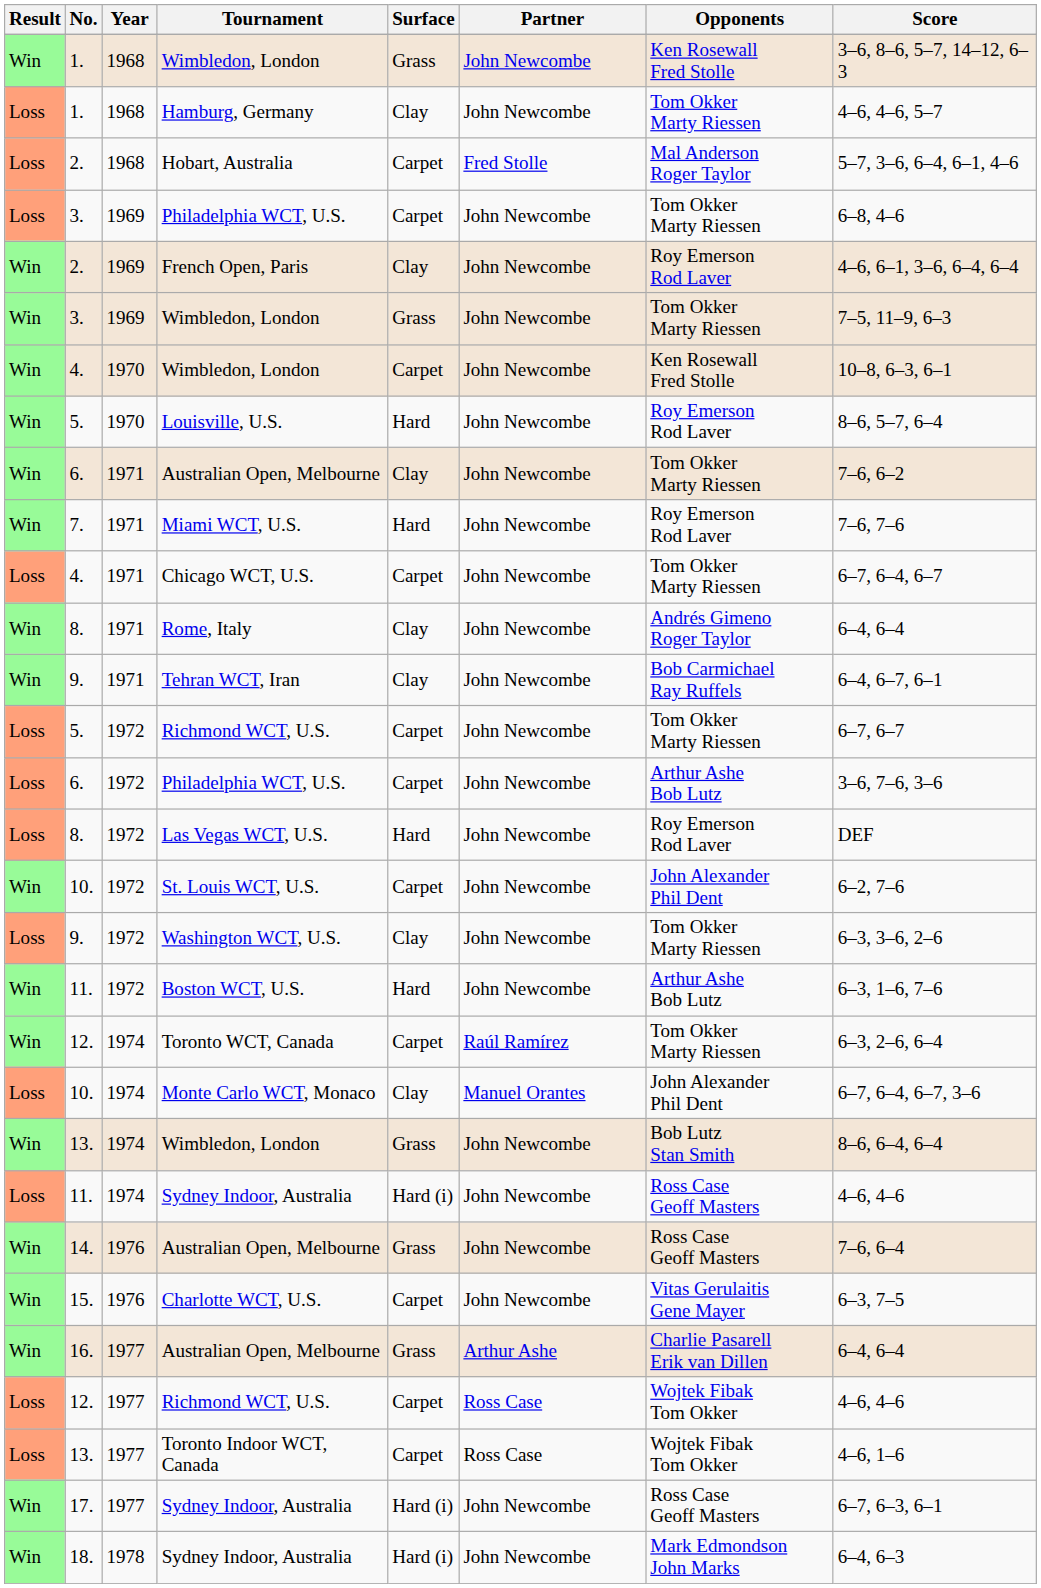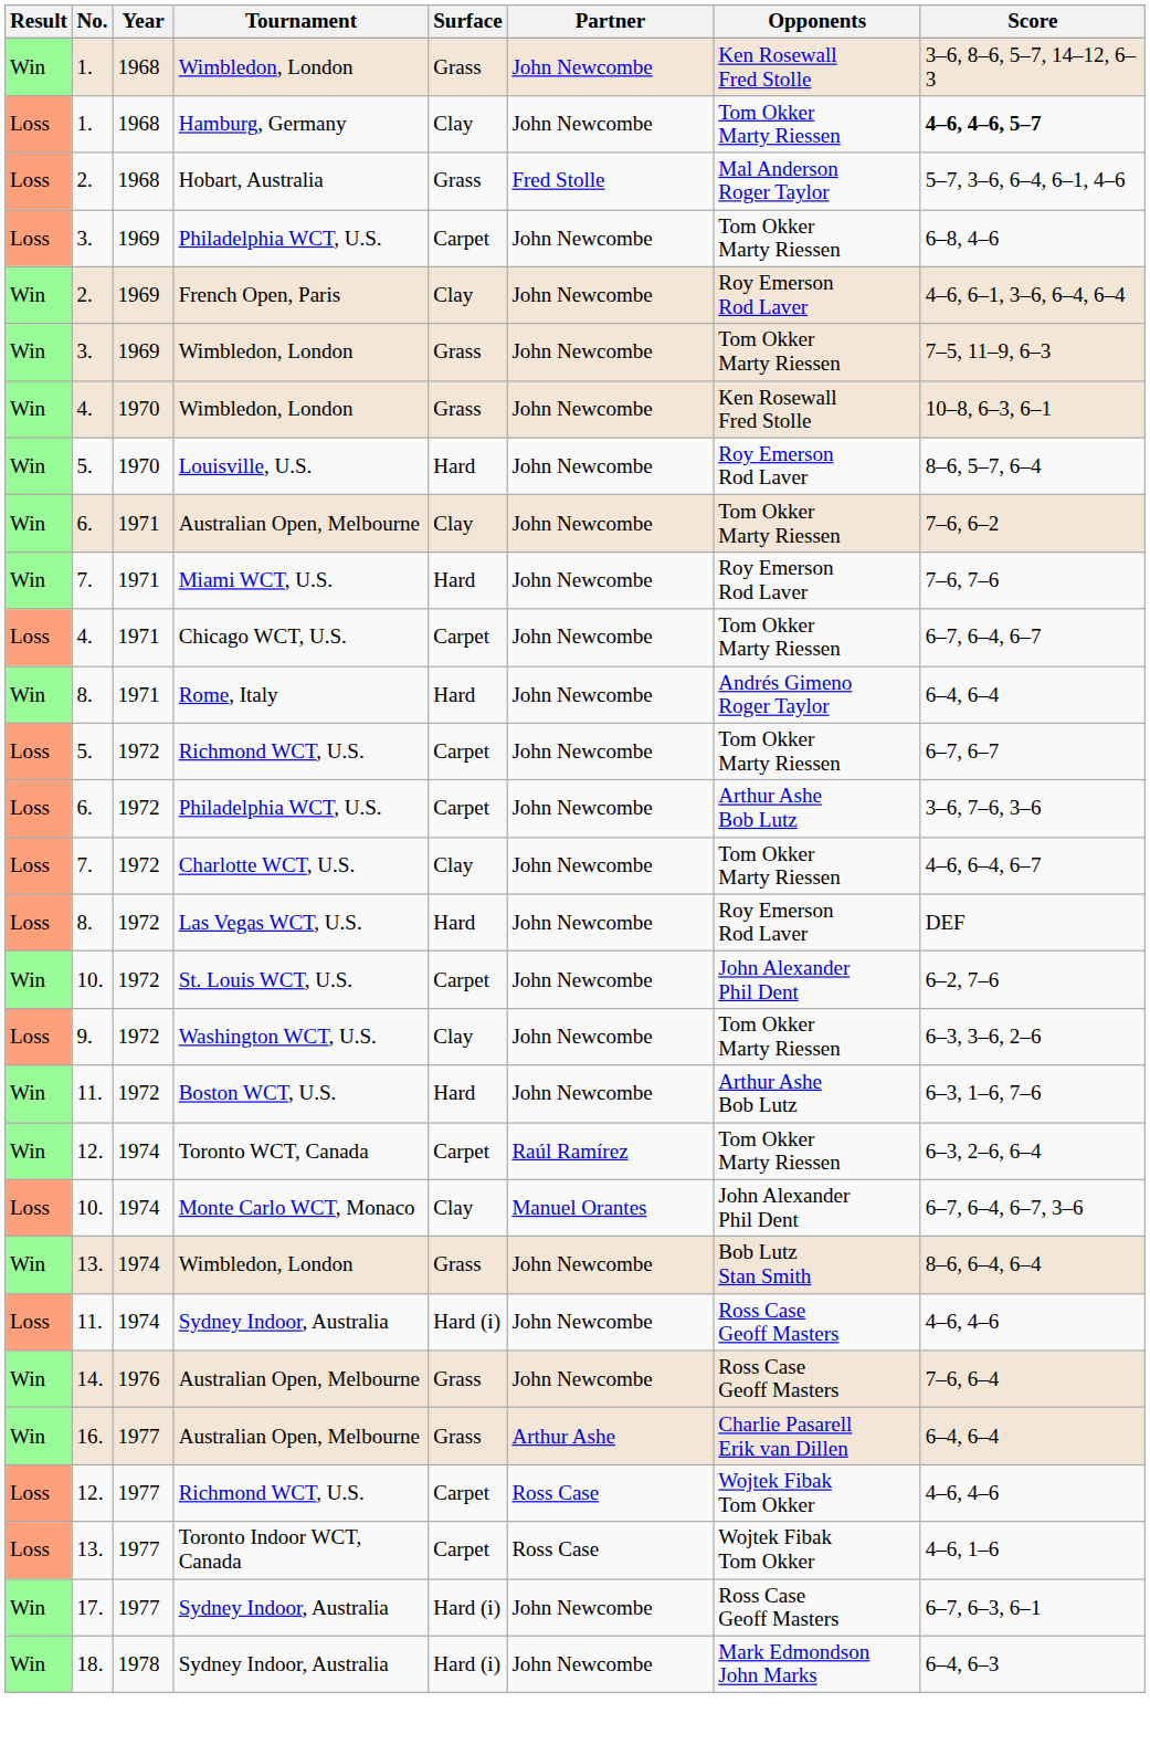Hamburg, Germany | Score: normal -> bold
Hobart, Australia | Surface: Carpet -> Grass
4. / Wimbledon, London | Surface: Carpet -> Grass
Rome, Italy | Surface: Clay -> Hard
- row: Win | 9. | 1971 | Tehran WCT, Iran | Clay | John Newcombe | Bob Carmichael Ray Ruffels | 6–4, 6–7, 6–1
+ row: Loss | 7. | 1972 | Charlotte WCT, U.S. | Clay | John Newcombe | Tom Okker Marty Riessen | 4–6, 6–4, 6–7
- row: Win | 15. | 1976 | Charlotte WCT, U.S. | Carpet | John Newcombe | Vitas Gerulaitis Gene Mayer | 6–3, 7–5
